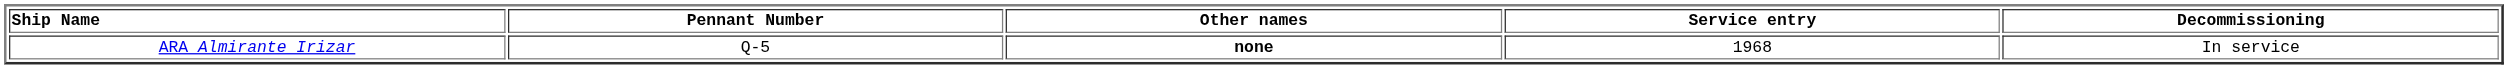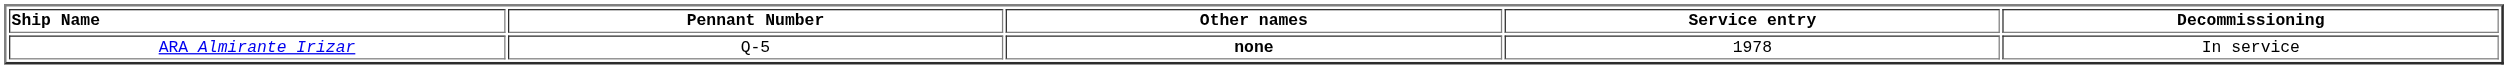ARA Almirante Irizar | Service entry: 1968 -> 1978
